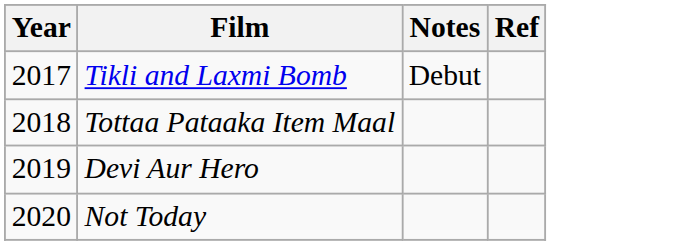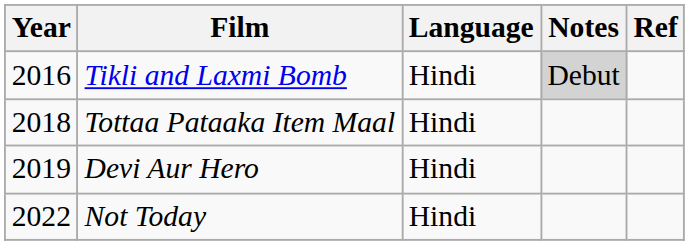+ column: Language | Hindi | Hindi | Hindi | Hindi
Tikli and Laxmi Bomb | Year: 2017 -> 2016
Tikli and Laxmi Bomb | Notes: no background -> lightgrey background
Not Today | Year: 2020 -> 2022
